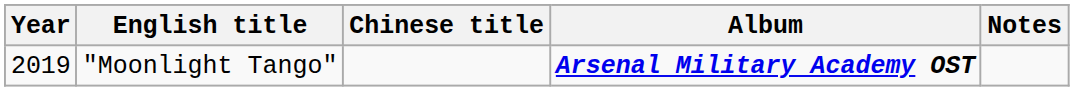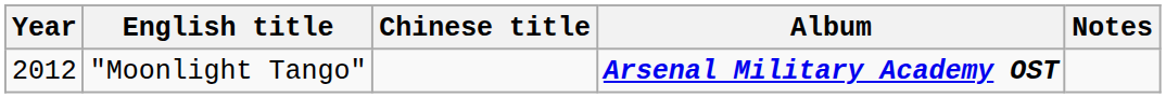"Moonlight Tango" | Year: 2019 -> 2012
